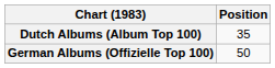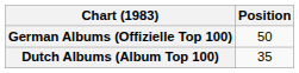rows swapped: Dutch Albums (Album Top 100) <-> German Albums (Offizielle Top 100)
